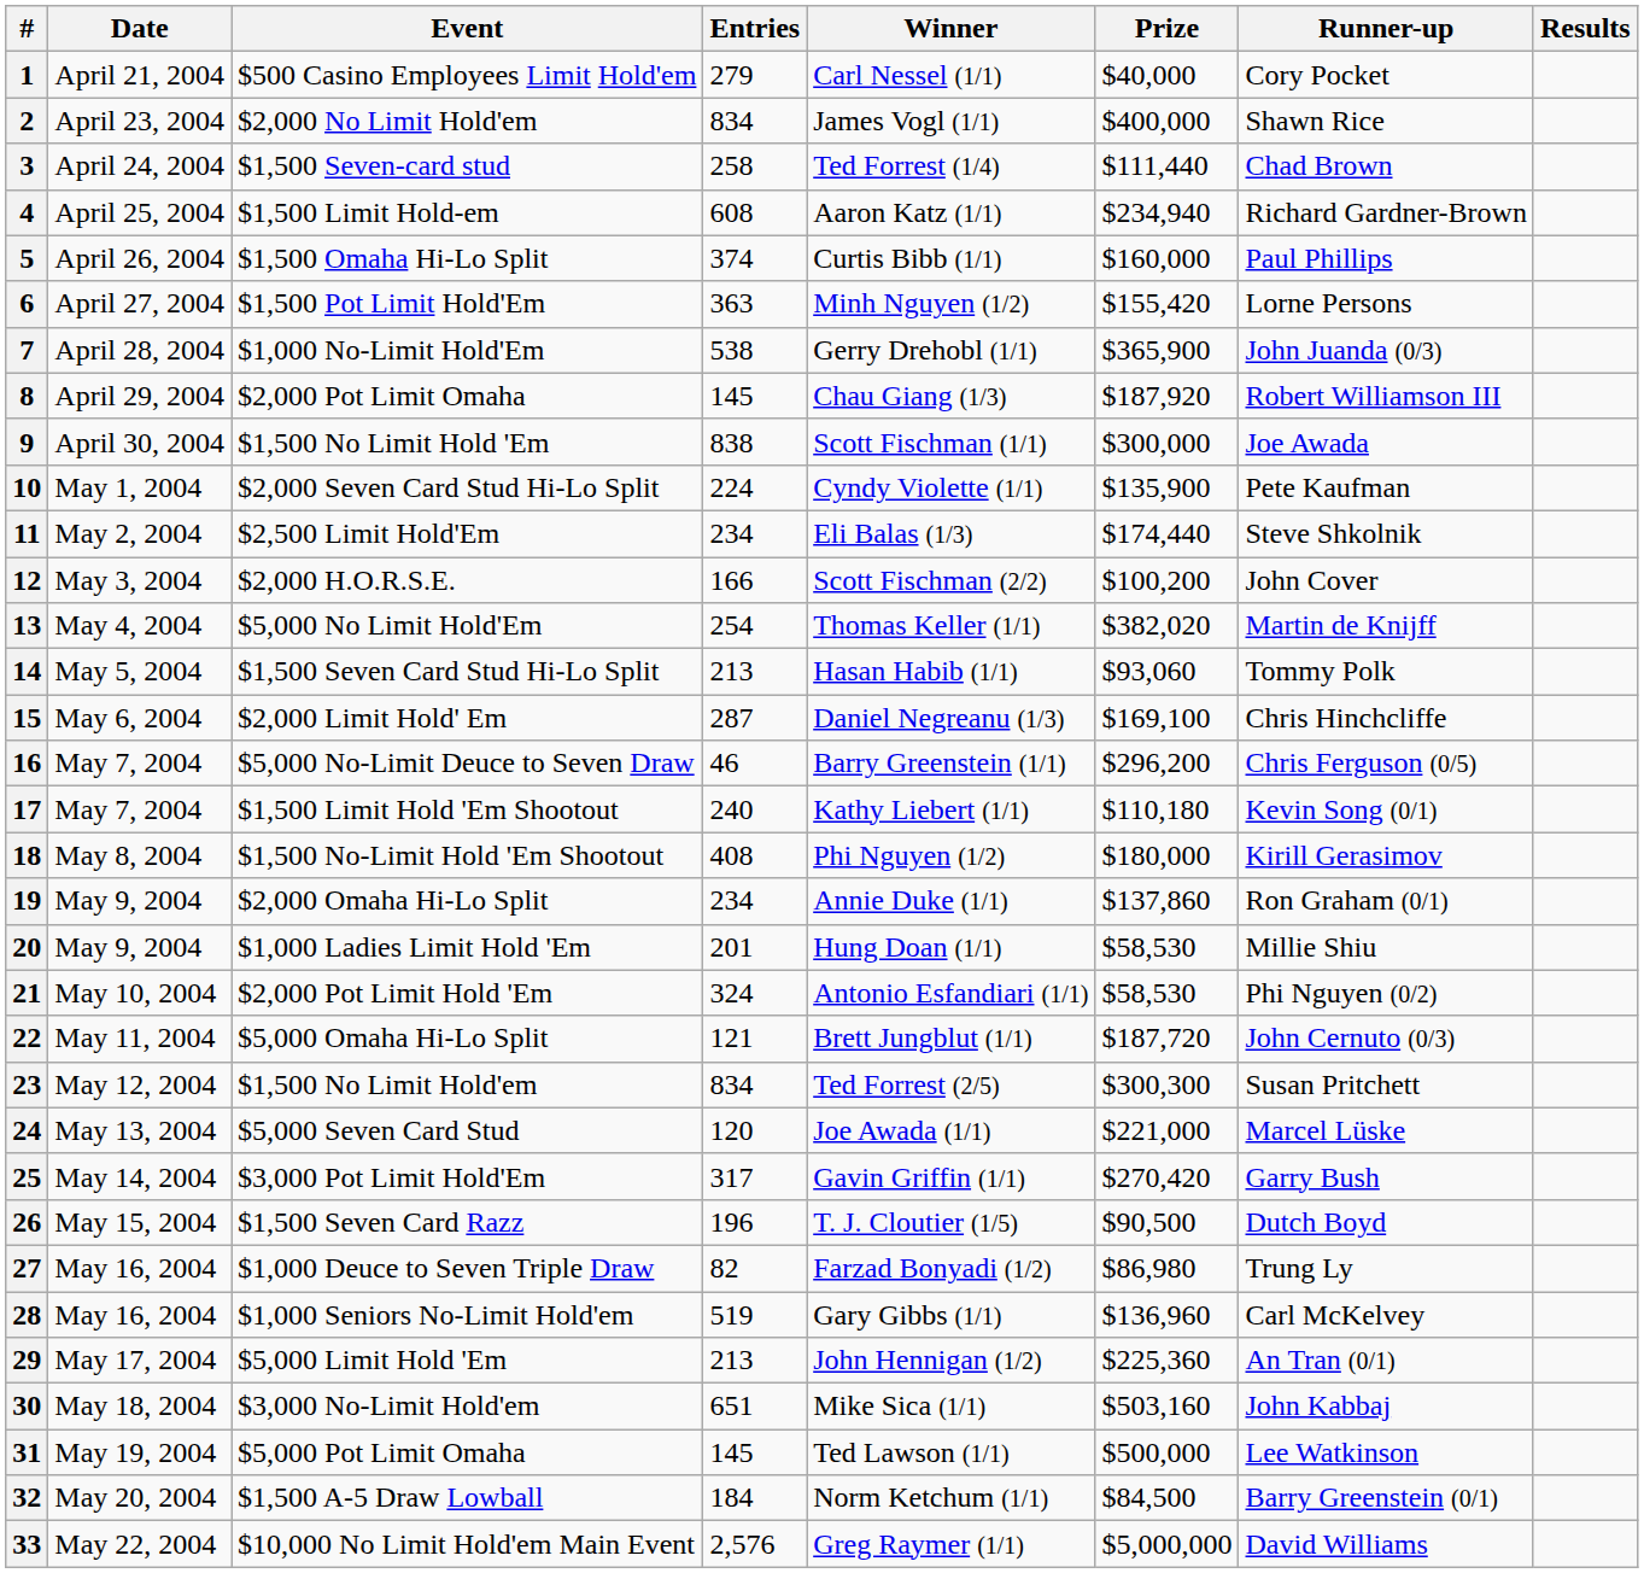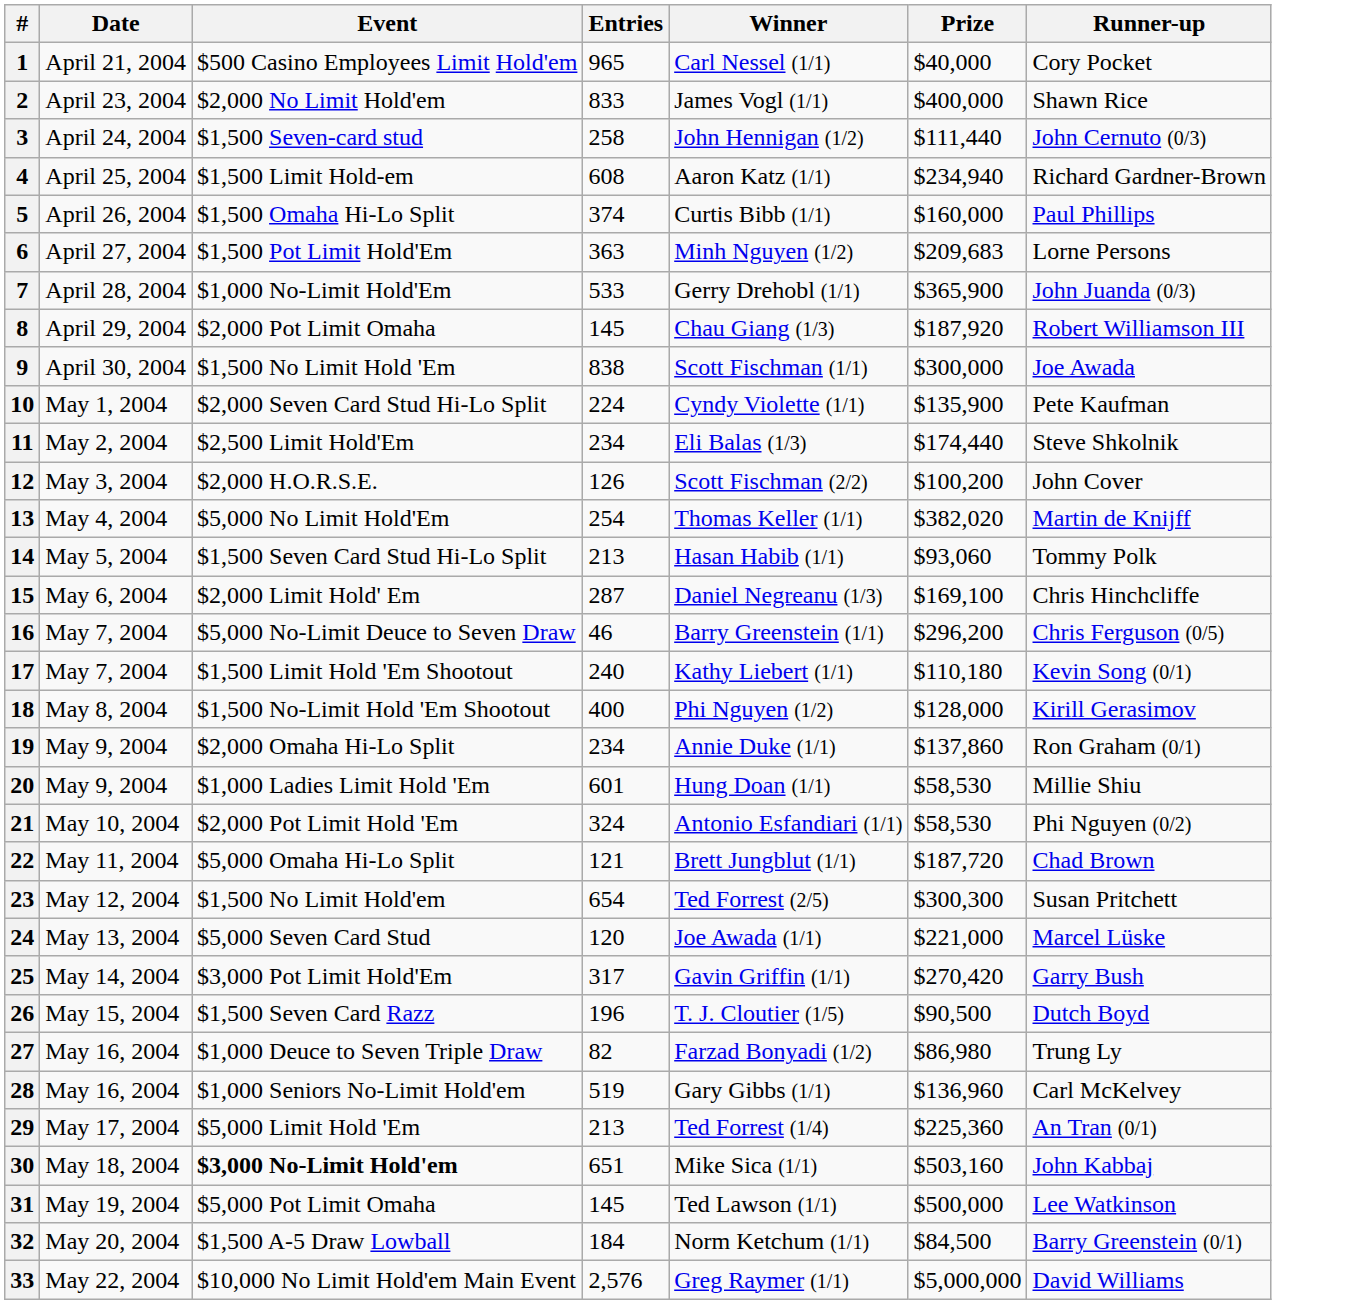- column: Results
1 | Entries: 279 -> 965
2 | Entries: 834 -> 833
3 | Winner: Ted Forrest (1/4) -> John Hennigan (1/2)
3 | Runner-up: Chad Brown -> John Cernuto (0/3)
6 | Prize: $155,420 -> $209,683
7 | Entries: 538 -> 533
12 | Entries: 166 -> 126
18 | Entries: 408 -> 400
18 | Prize: $180,000 -> $128,000
20 | Entries: 201 -> 601
22 | Runner-up: John Cernuto (0/3) -> Chad Brown
23 | Entries: 834 -> 654
29 | Winner: John Hennigan (1/2) -> Ted Forrest (1/4)
30 | Event: normal -> bold
